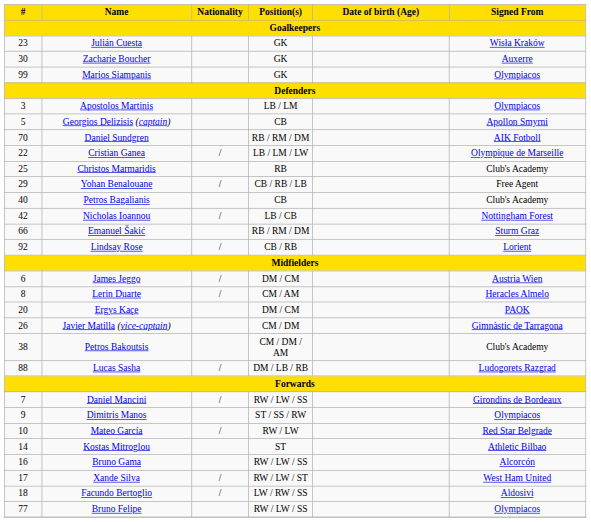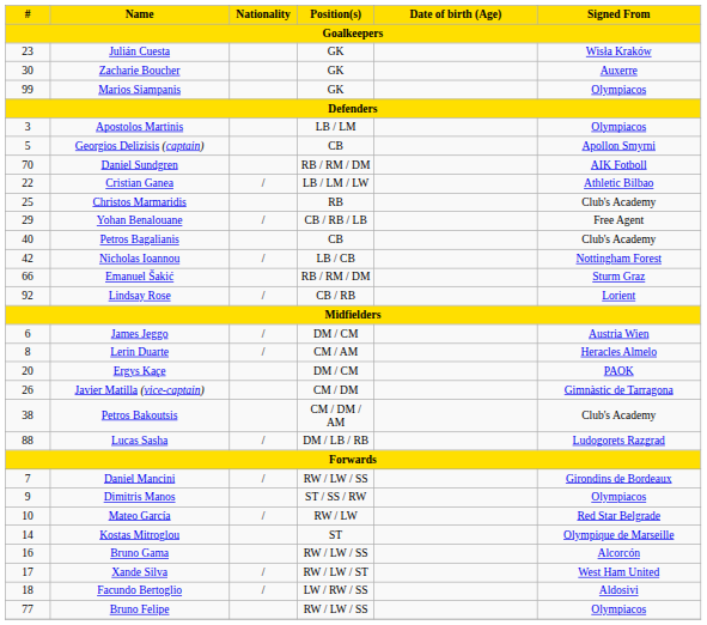Cristian Ganea | Signed From: Olympique de Marseille -> Athletic Bilbao
Kostas Mitroglou | Signed From: Athletic Bilbao -> Olympique de Marseille
